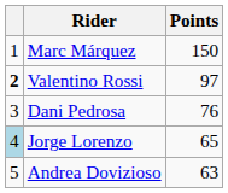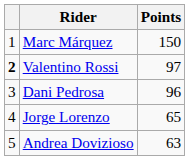Dani Pedrosa | Points: 76 -> 96
Jorge Lorenzo | column 1: lightblue background -> no background
